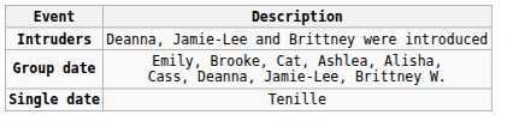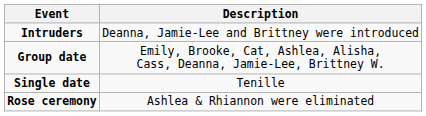+ row: Rose ceremony | Ashlea & Rhiannon were eliminated
